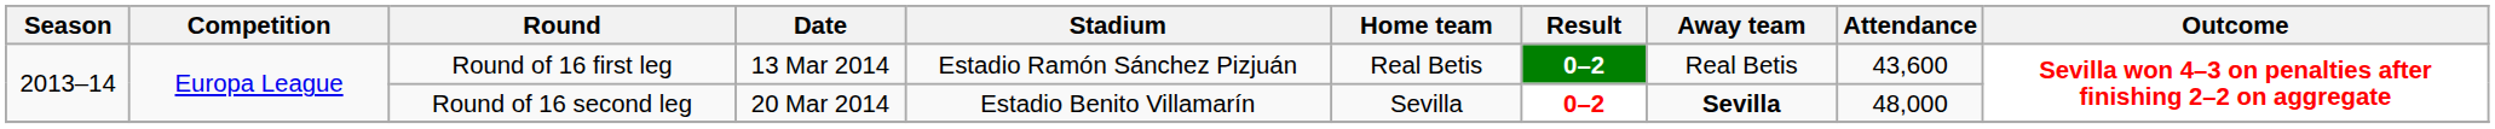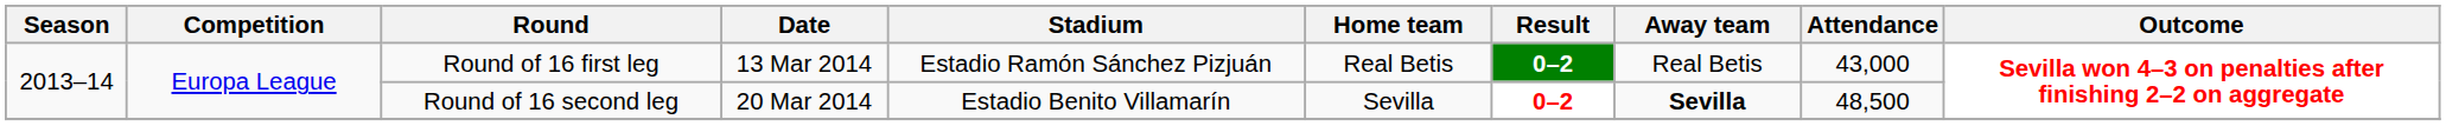Round of 16 first leg | Attendance: 43,600 -> 43,000
Round of 16 second leg | Attendance: 48,000 -> 48,500
